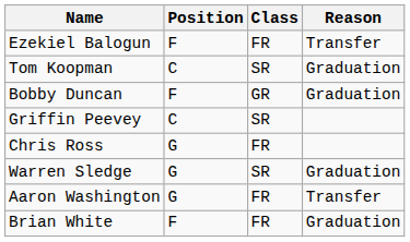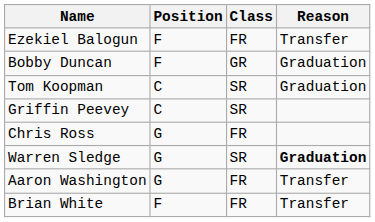rows swapped: Bobby Duncan <-> Tom Koopman
Warren Sledge | Reason: normal -> bold
Brian White | Reason: Graduation -> Transfer
